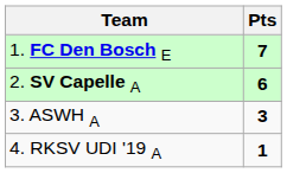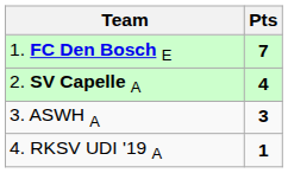2. SV Capelle A | Pts: 6 -> 4
